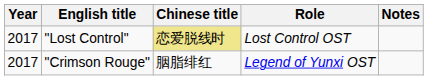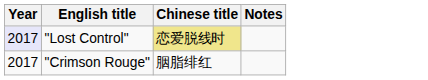- column: Role | Lost Control OST | Legend of Yunxi OST
"Lost Control" | Year: no background -> lavender background
